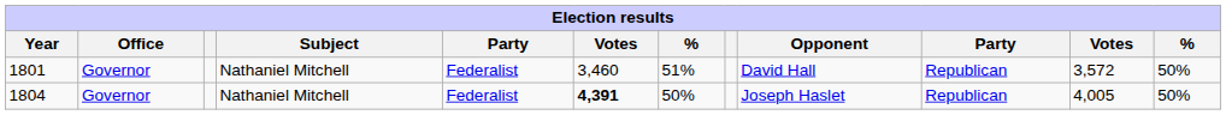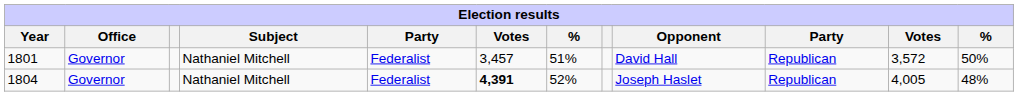1801 | column 6: 3,460 -> 3,457
1804 | column 7: 50% -> 52%
1804 | column 12: 50% -> 48%
